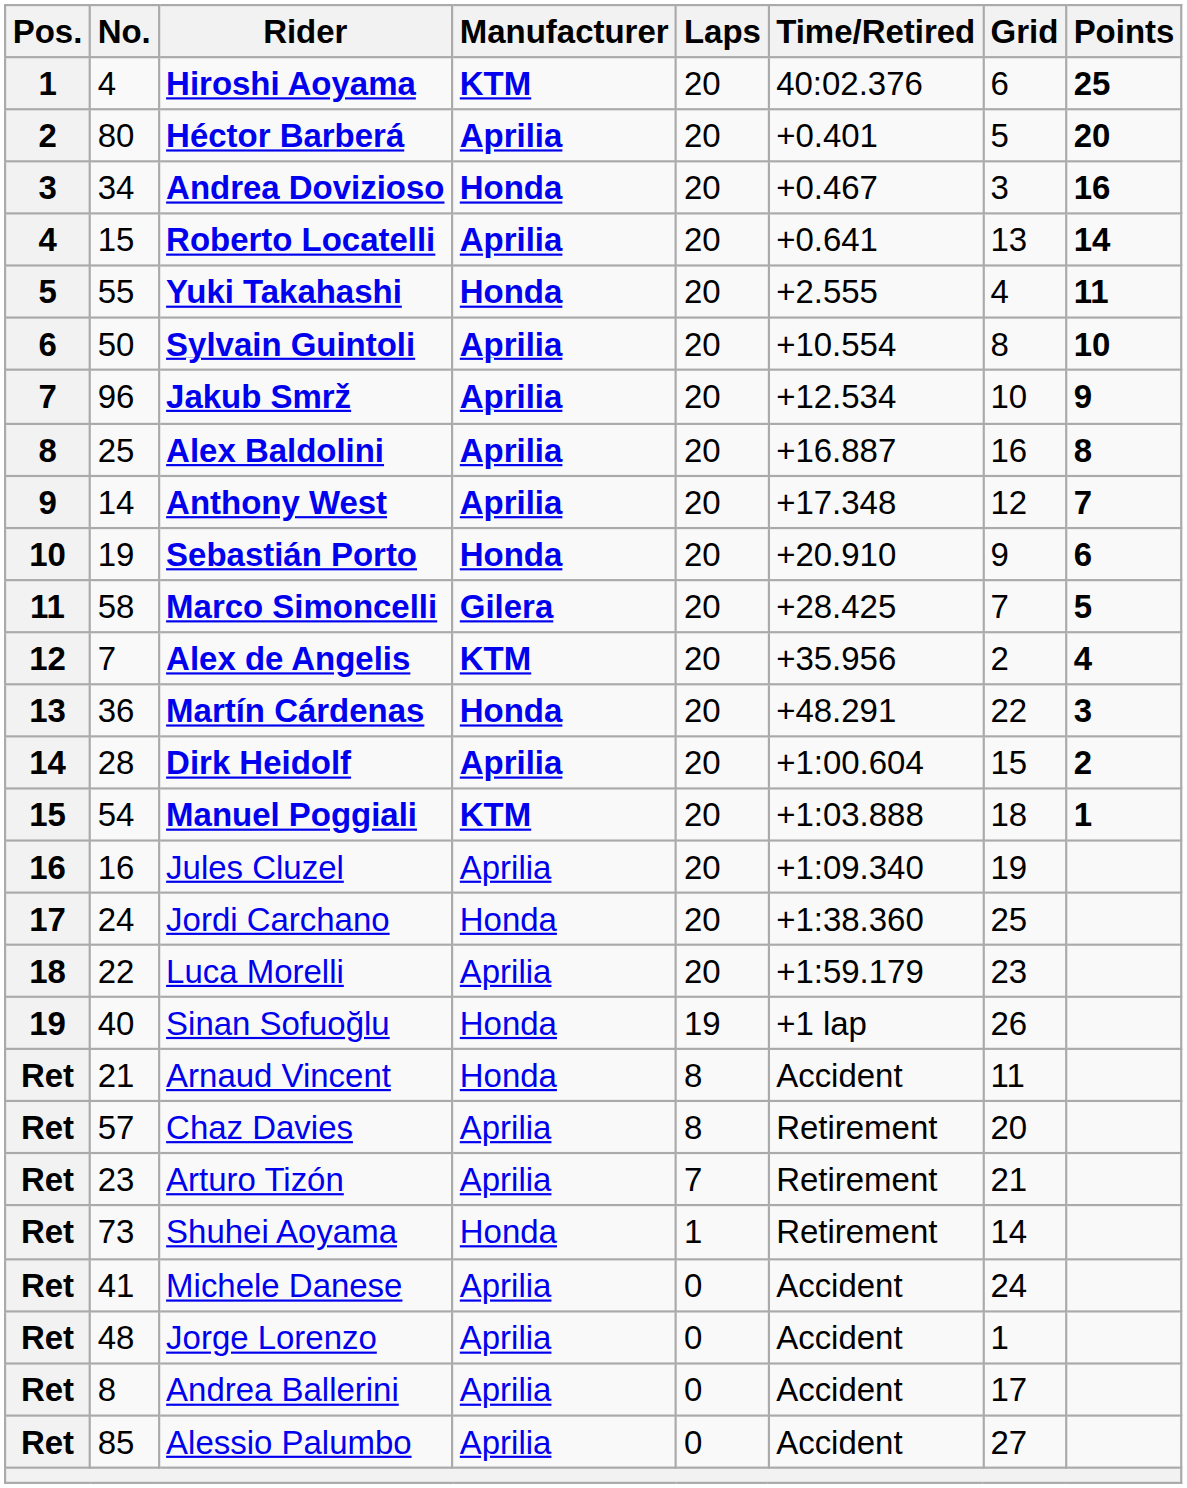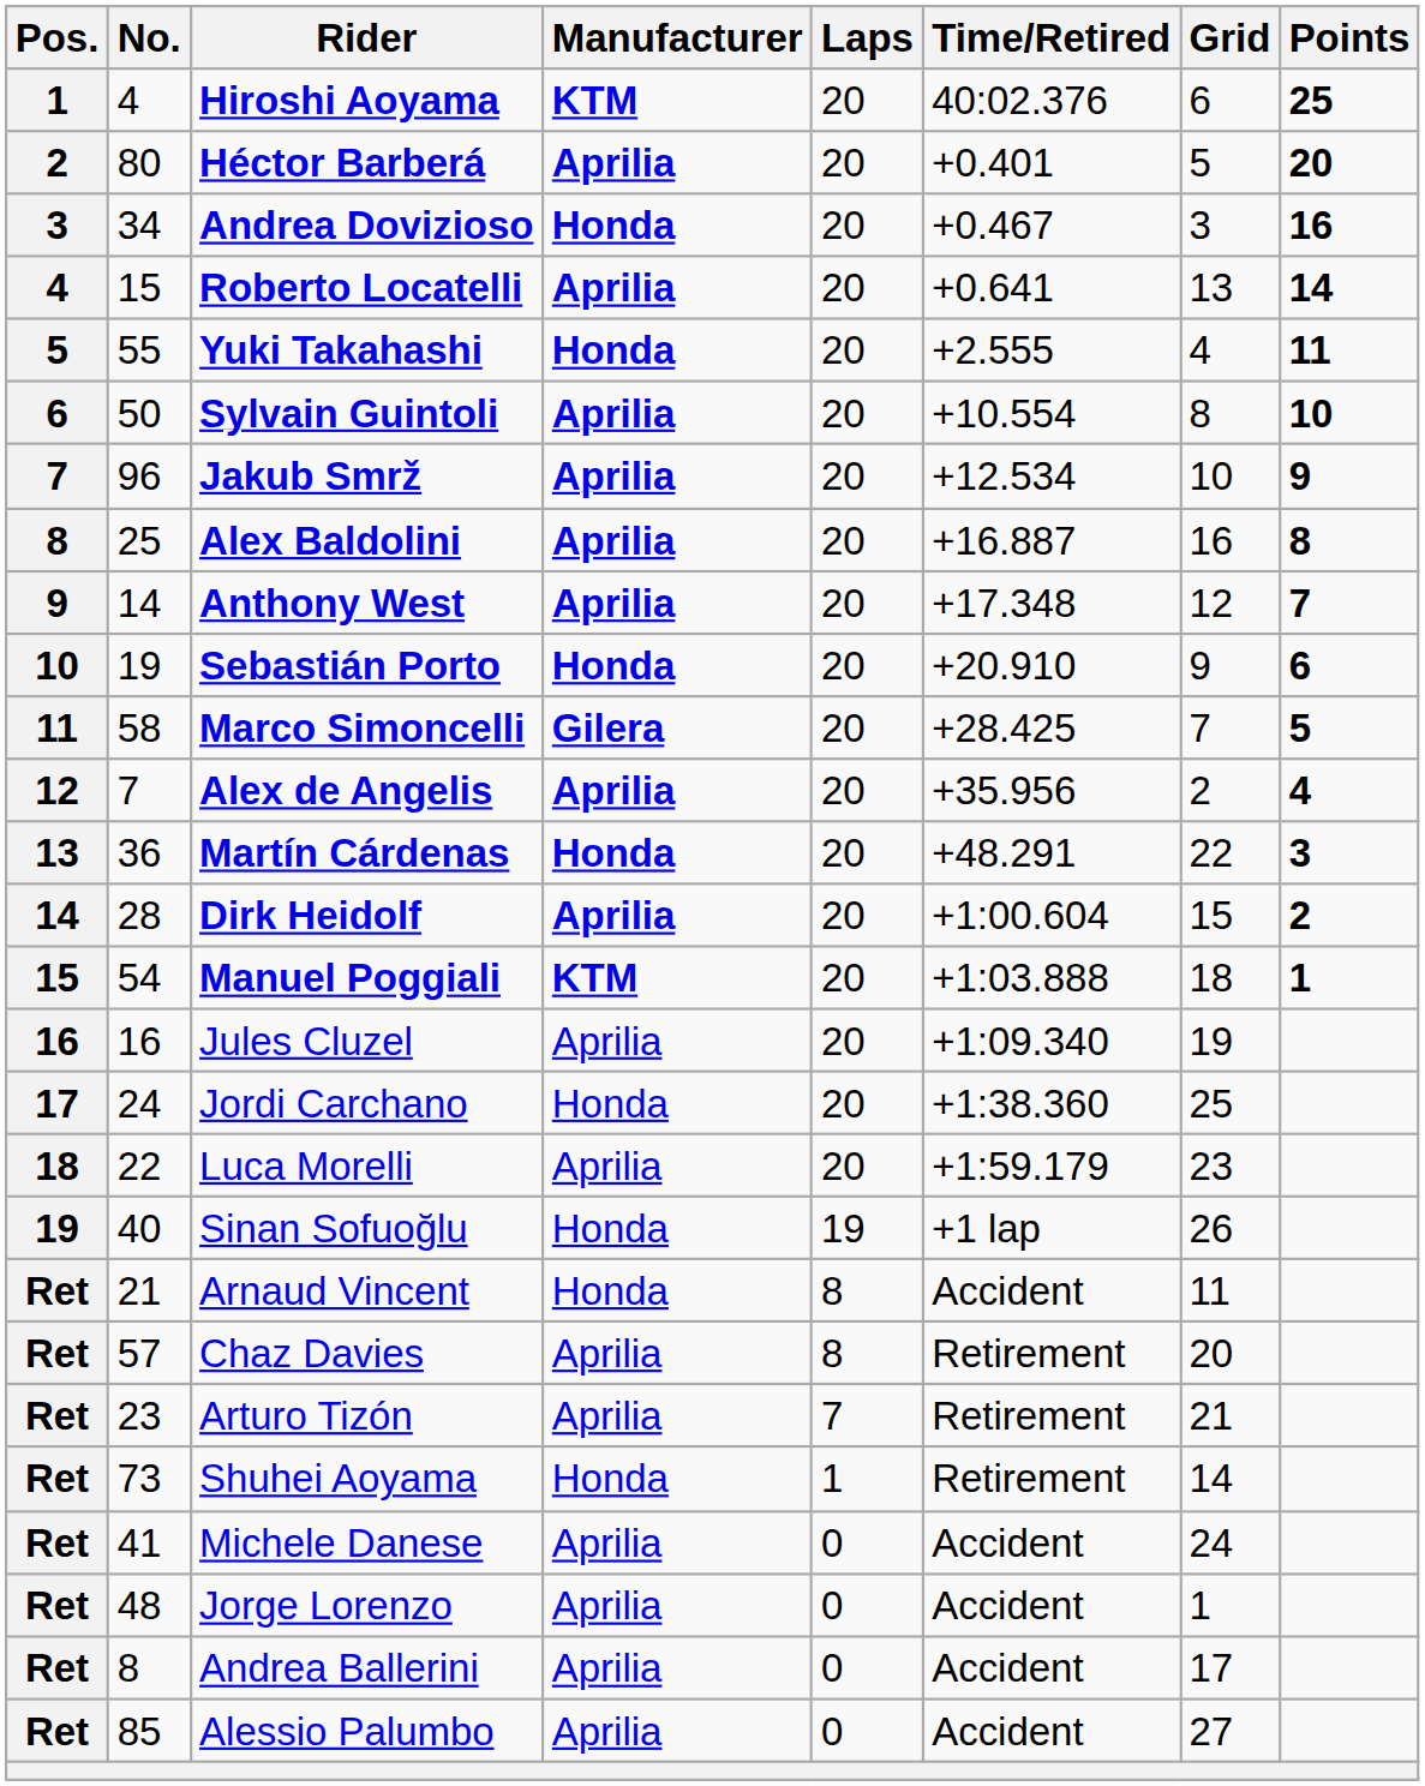Alex de Angelis | Manufacturer: KTM -> Aprilia
